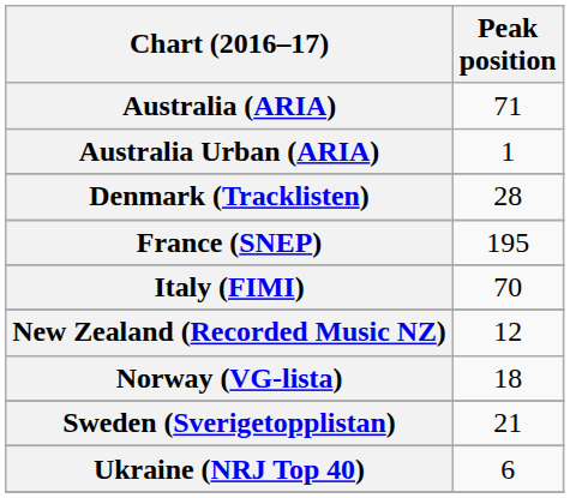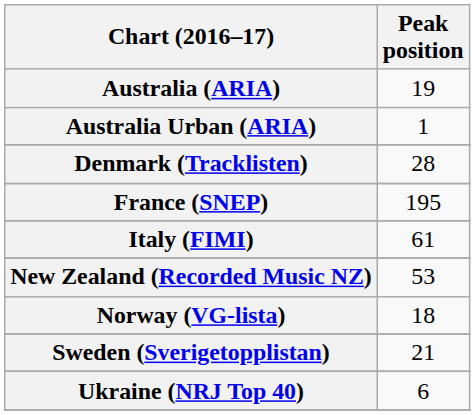Australia (ARIA) | Peak position: 71 -> 19
Italy (FIMI) | Peak position: 70 -> 61
New Zealand (Recorded Music NZ) | Peak position: 12 -> 53
